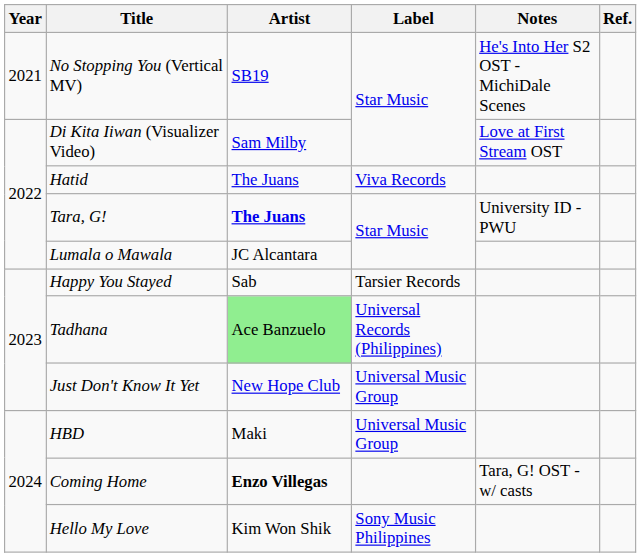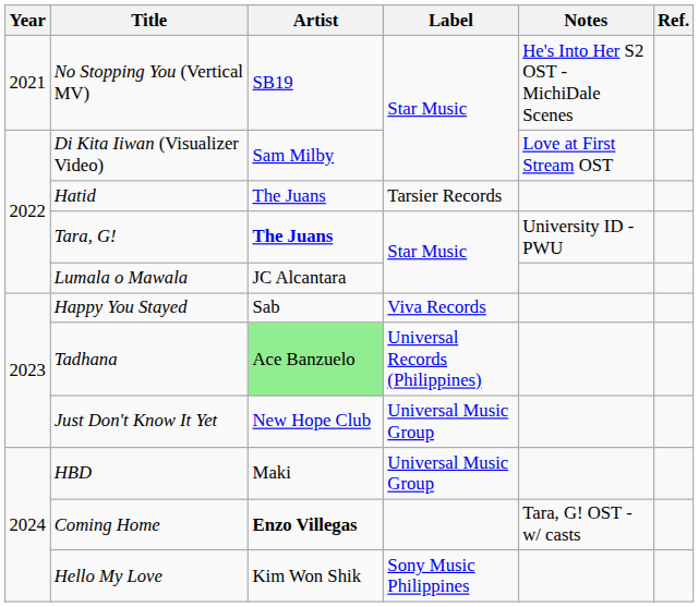Hatid | Label: Viva Records -> Tarsier Records
Happy You Stayed | Label: Tarsier Records -> Viva Records
